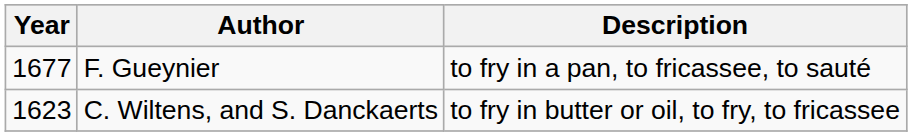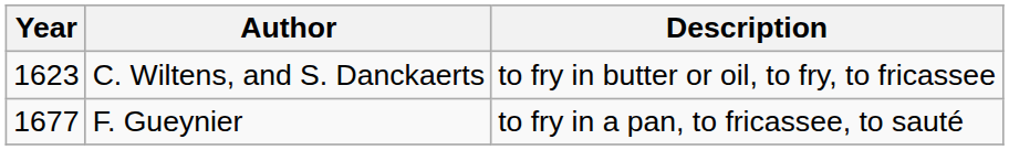rows swapped: C. Wiltens, and S. Danckaerts <-> F. Gueynier
